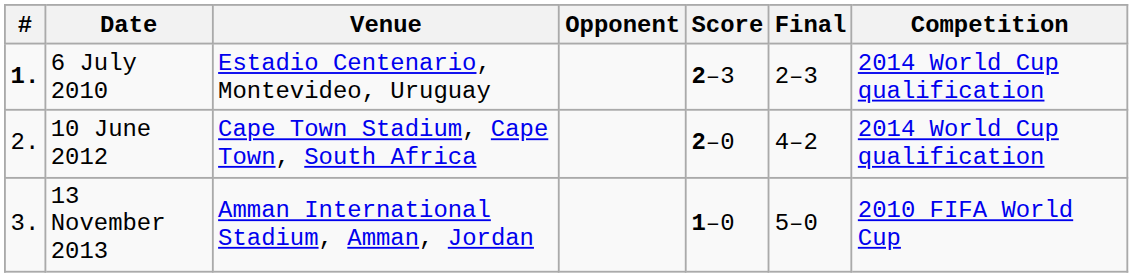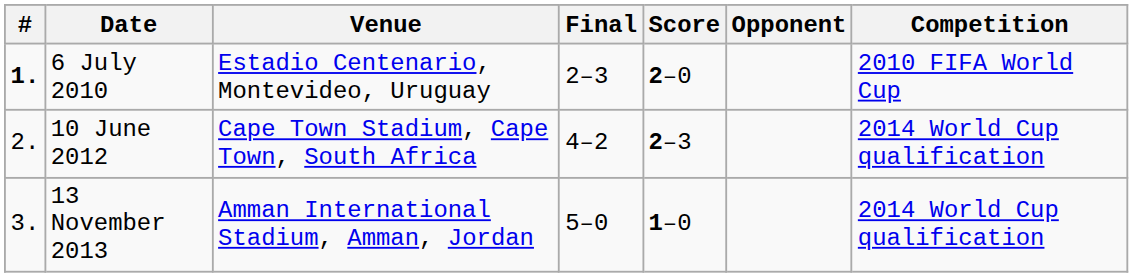columns swapped: Opponent <-> Final
6 July 2010 | Score: 2–3 -> 2–0
6 July 2010 | Competition: 2014 World Cup qualification -> 2010 FIFA World Cup
10 June 2012 | Score: 2–0 -> 2–3
13 November 2013 | Competition: 2010 FIFA World Cup -> 2014 World Cup qualification
